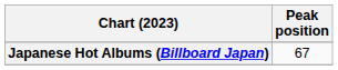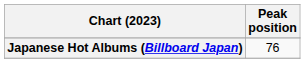Japanese Hot Albums (Billboard Japan) | Peak position: 67 -> 76
